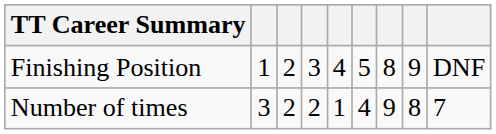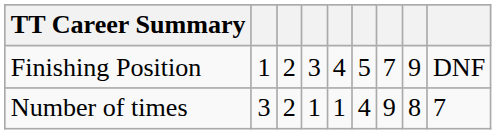Finishing Position | column 7: 8 -> 7
Number of times | column 4: 2 -> 1
